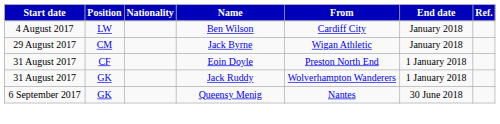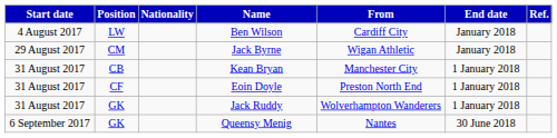+ row: 31 August 2017 | CB | Kean Bryan | Manchester City | 1 January 2018
